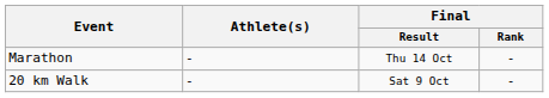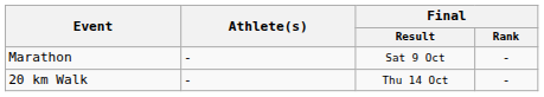Marathon | Final / Result: Thu 14 Oct -> Sat 9 Oct
20 km Walk | Final / Result: Sat 9 Oct -> Thu 14 Oct
